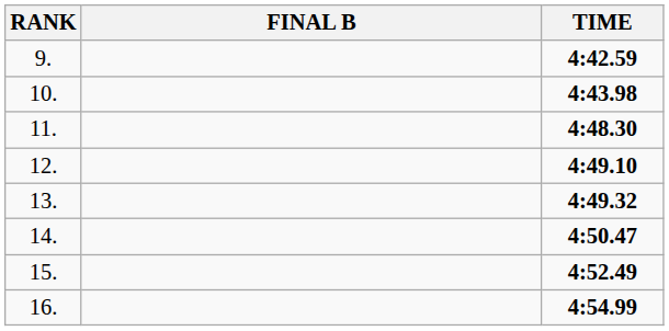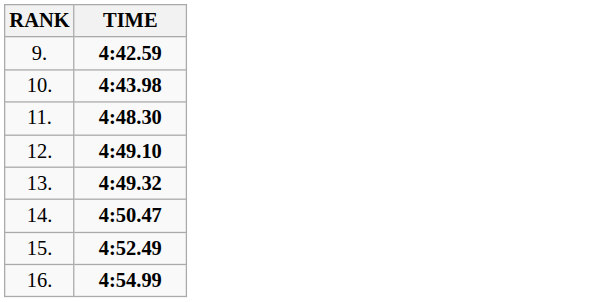- column: FINAL B
